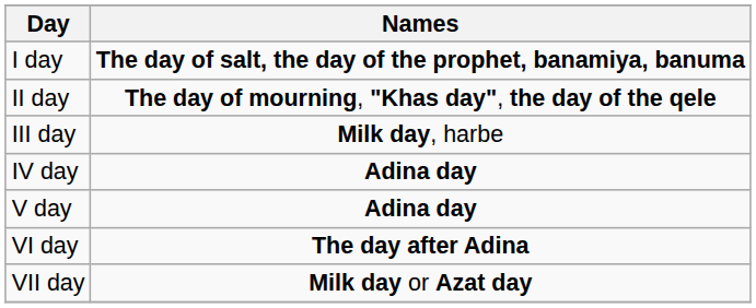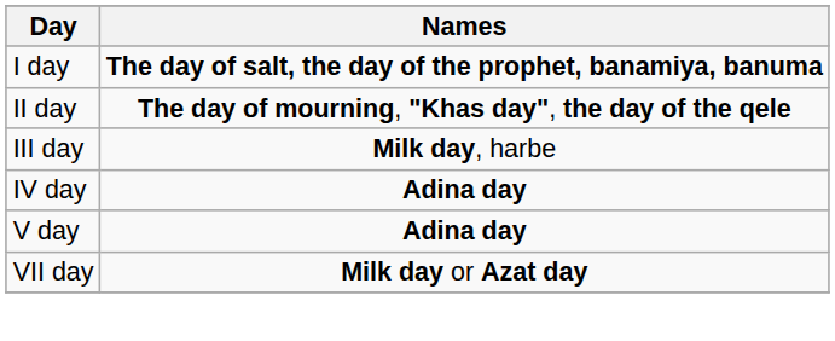- row: VI day | The day after Adina
